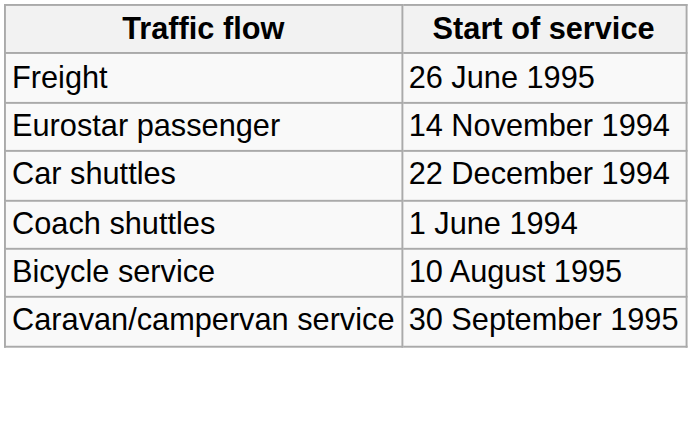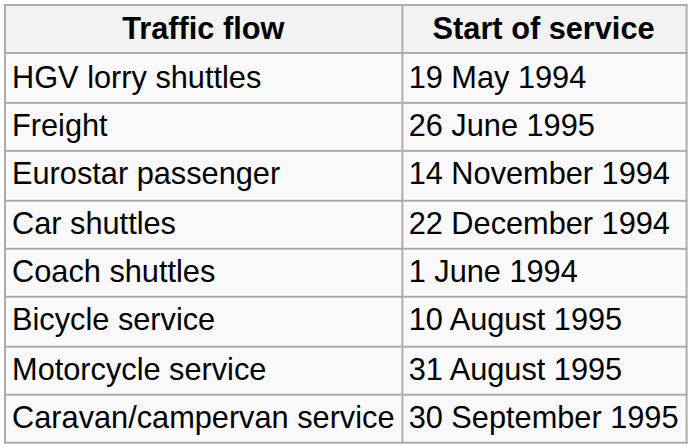+ row: HGV lorry shuttles | 19 May 1994
+ row: Motorcycle service | 31 August 1995
